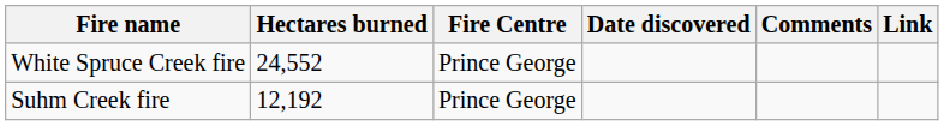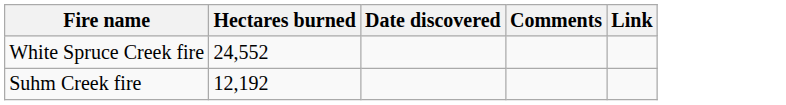- column: Fire Centre | Prince George | Prince George
